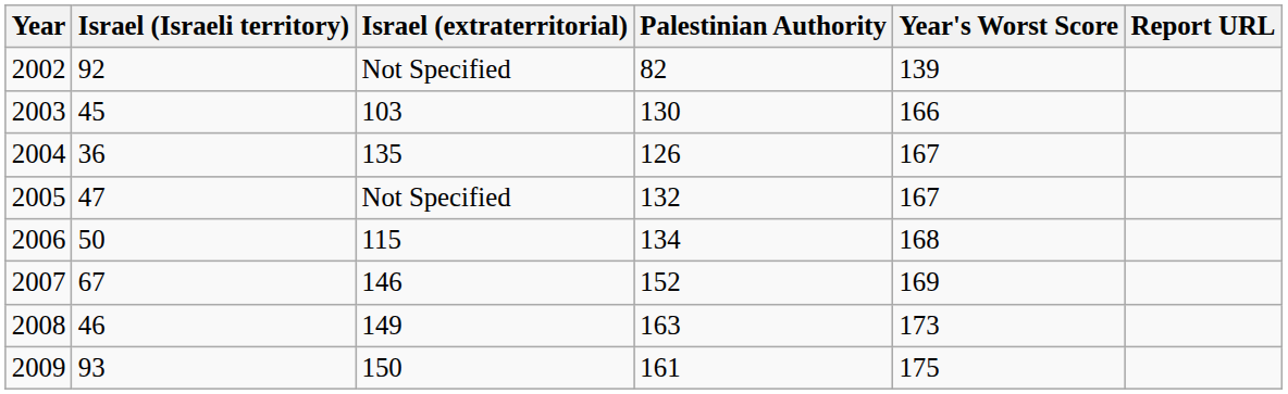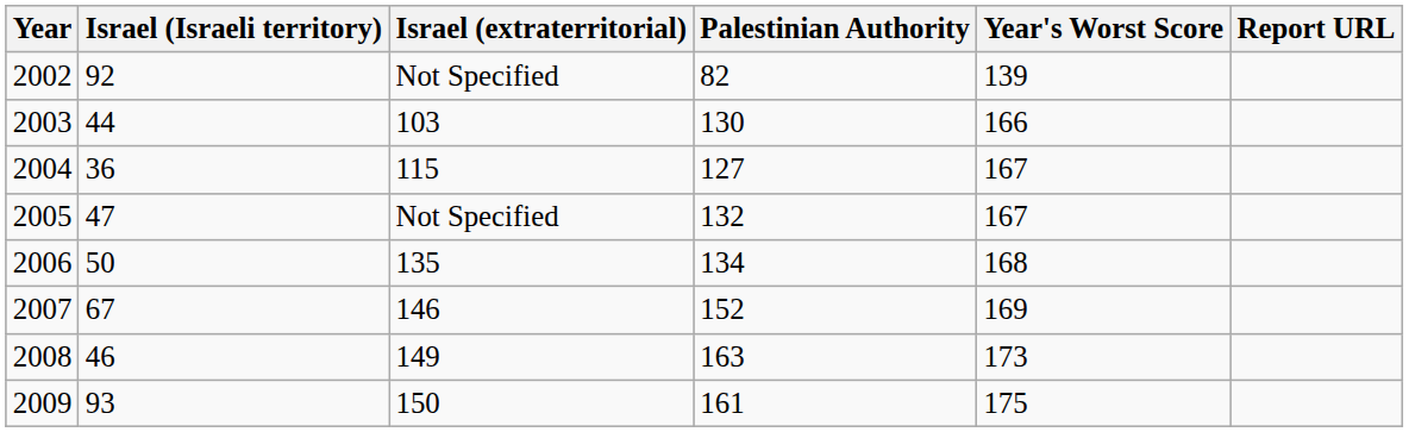2003 | Israel (Israeli territory): 45 -> 44
2004 | Israel (extraterritorial): 135 -> 115
2004 | Palestinian Authority: 126 -> 127
2006 | Israel (extraterritorial): 115 -> 135
